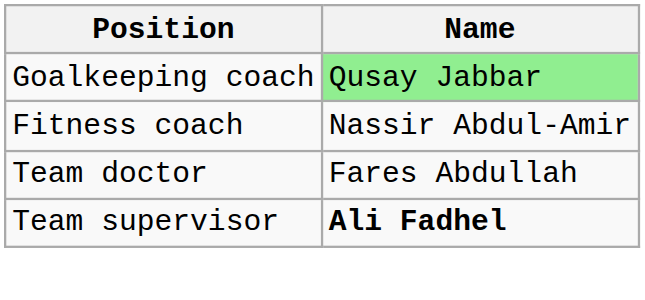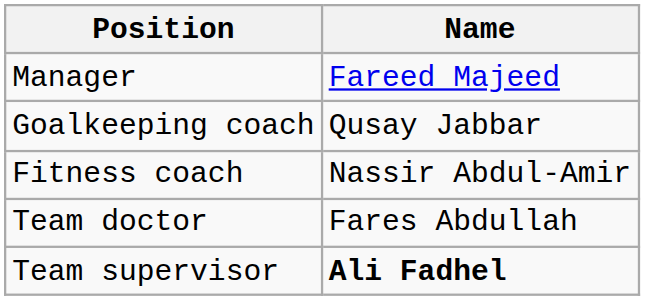+ row: Manager | Fareed Majeed
Goalkeeping coach | Name: lightgreen background -> no background
